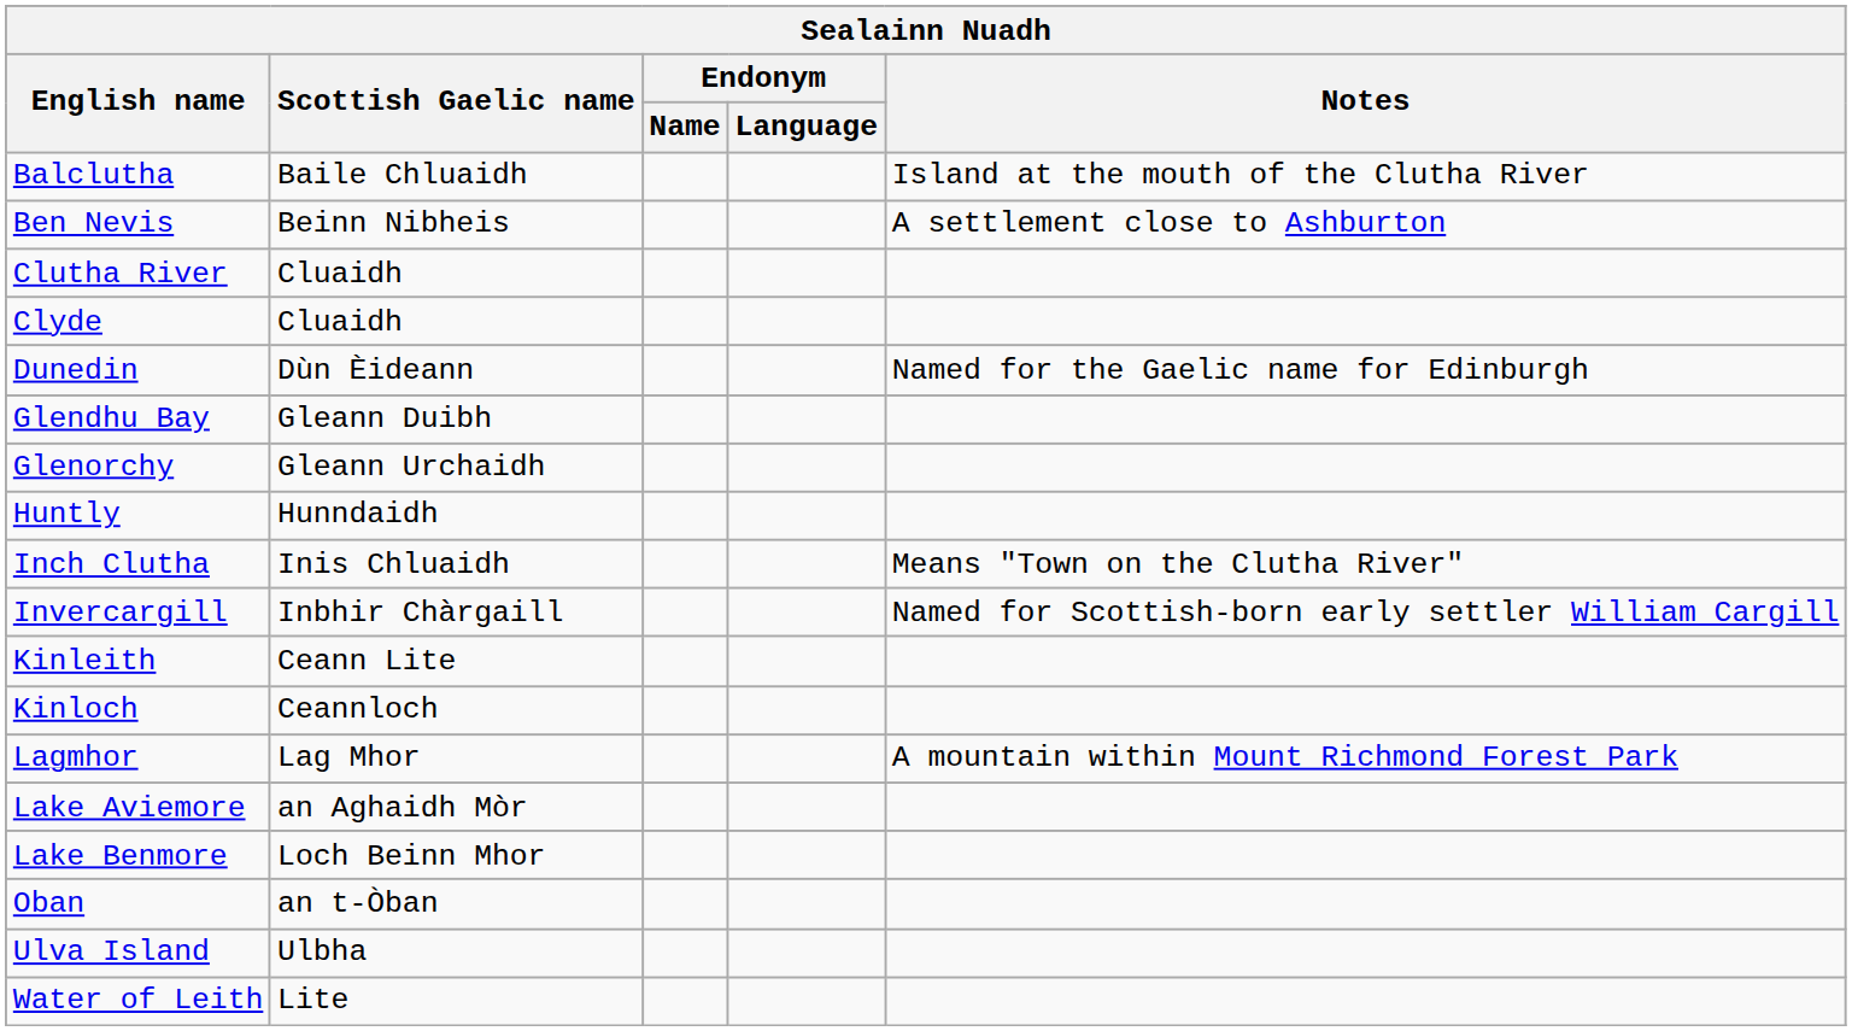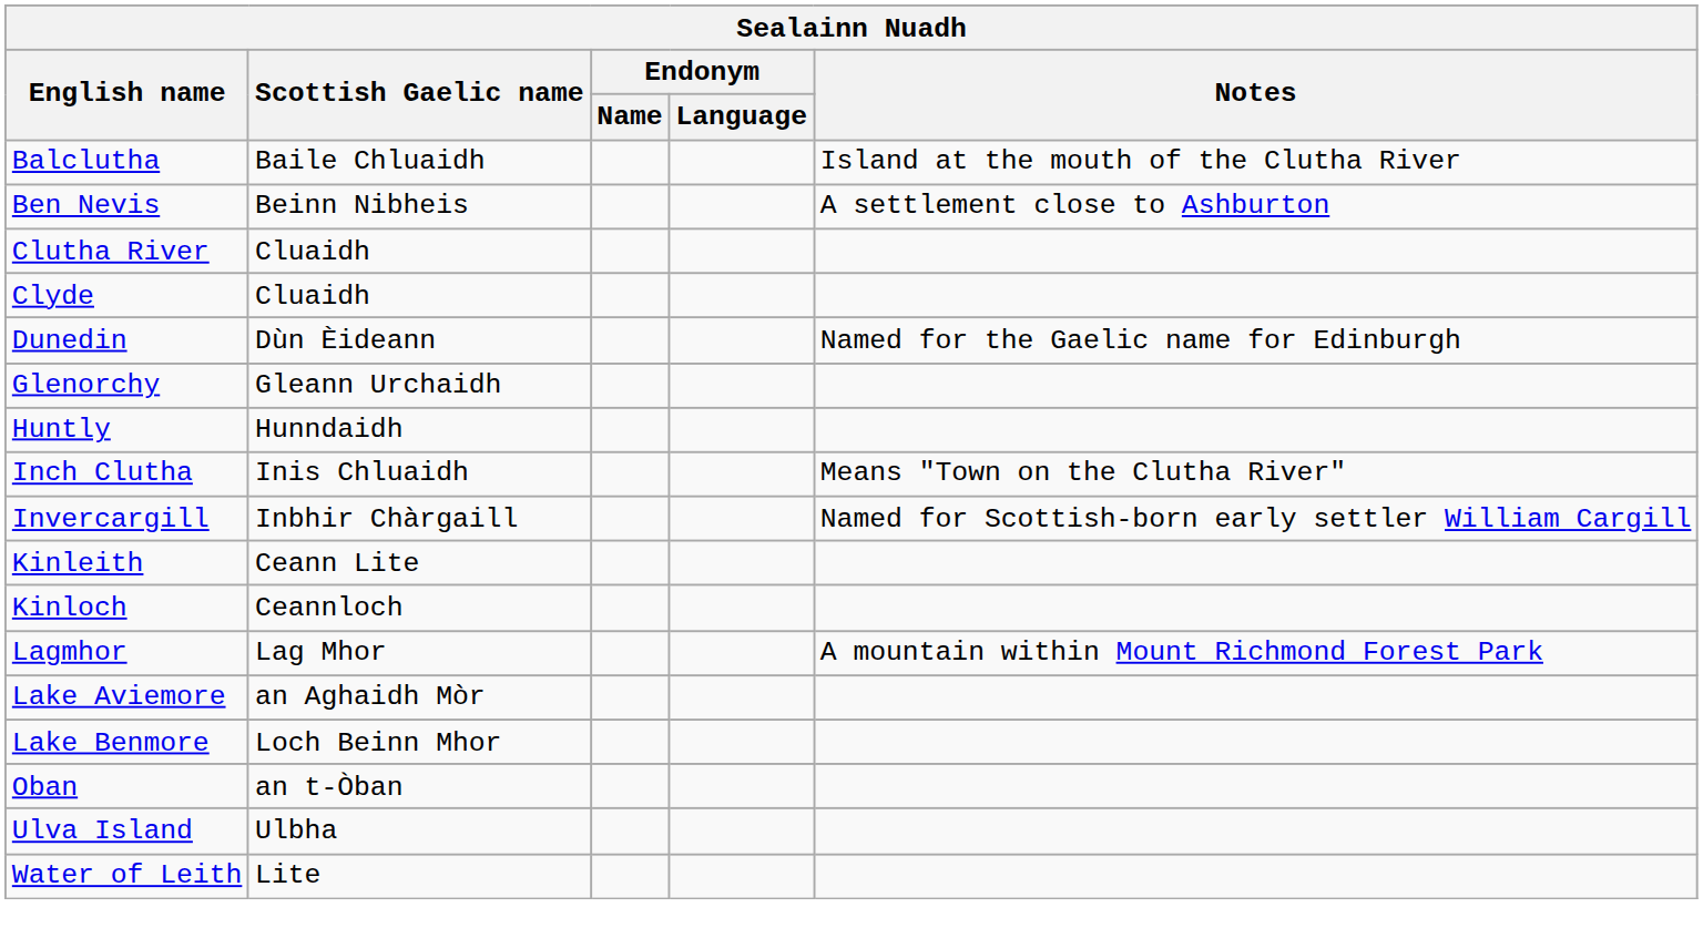- row: Glendhu Bay | Gleann Duibh
